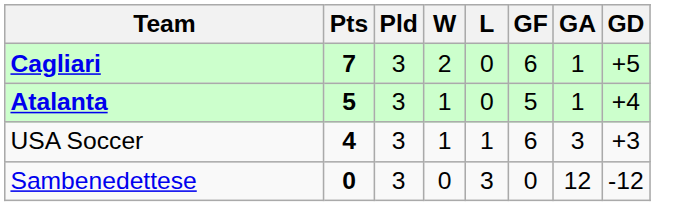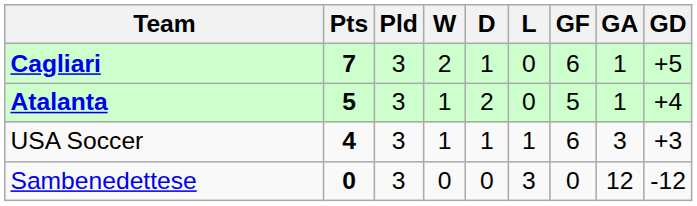+ column: D | 1 | 2 | 1 | 0
